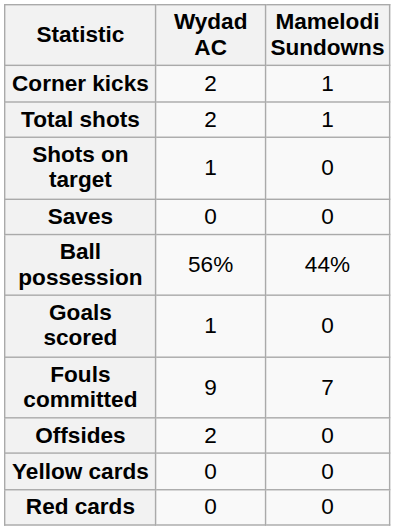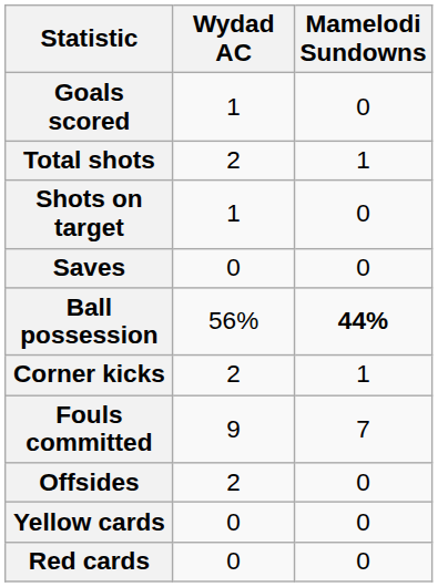rows swapped: Goals scored <-> Corner kicks
Ball possession | Mamelodi Sundowns: normal -> bold
